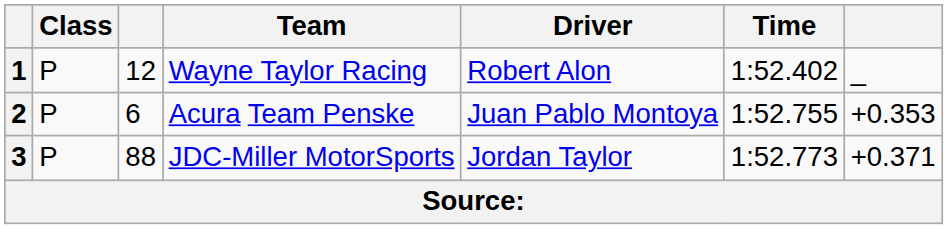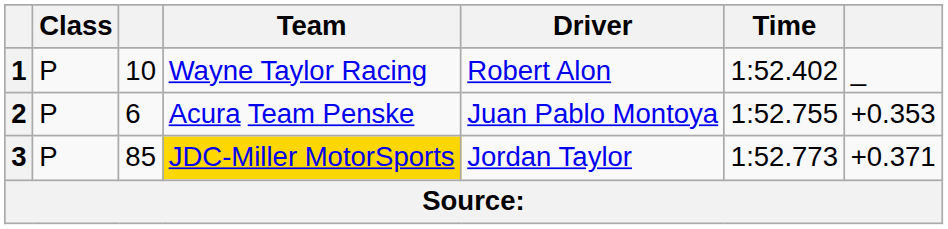1 | column 3: 12 -> 10
3 | column 3: 88 -> 85
3 | Team: no background -> gold background
